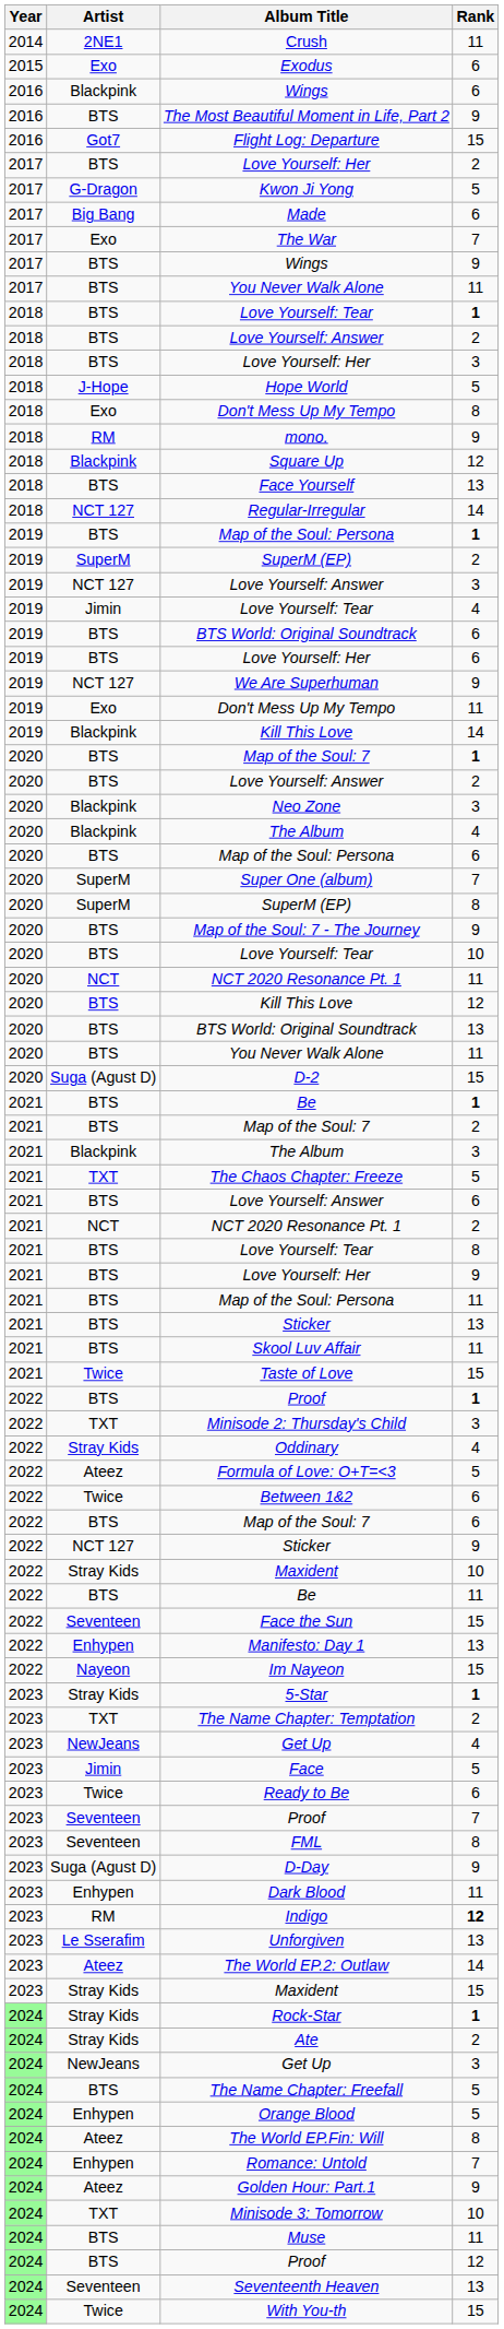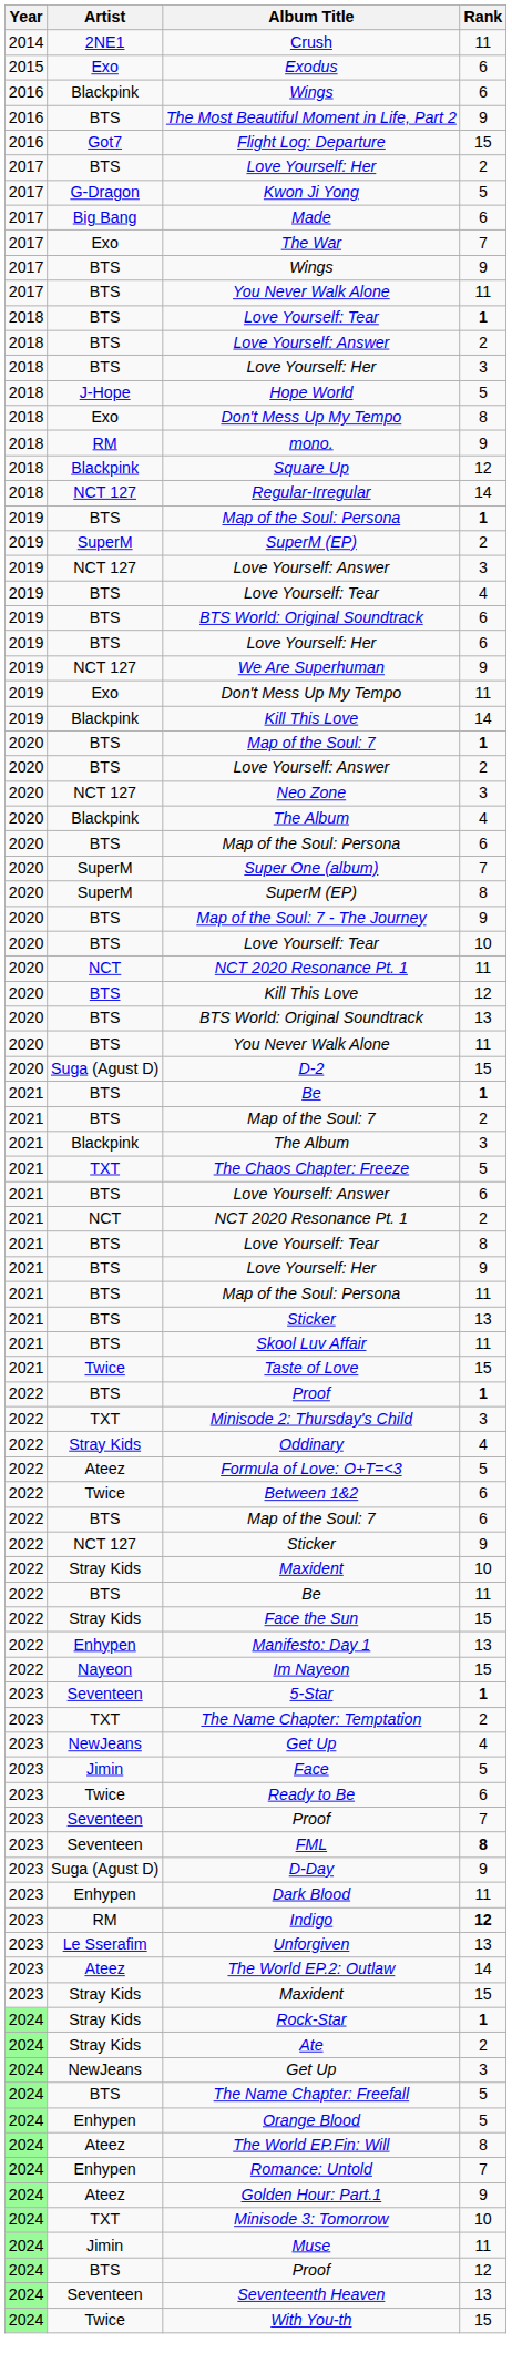- row: 2018 | BTS | Face Yourself | 13
2019 / Love Yourself: Tear | Artist: Jimin -> BTS
Neo Zone | Artist: Blackpink -> NCT 127
Face the Sun | Artist: Seventeen -> Stray Kids
5-Star | Artist: Stray Kids -> Seventeen
FML | Rank: normal -> bold
Muse | Artist: BTS -> Jimin
